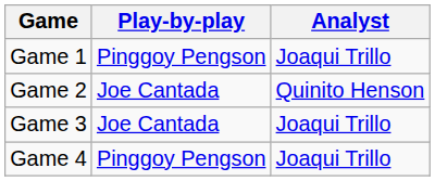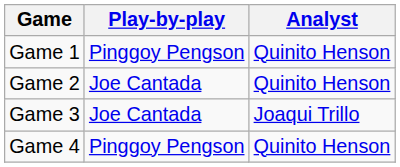Game 1 | Analyst: Joaqui Trillo -> Quinito Henson
Game 4 | Analyst: Joaqui Trillo -> Quinito Henson
